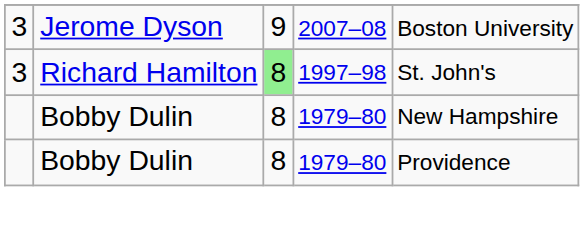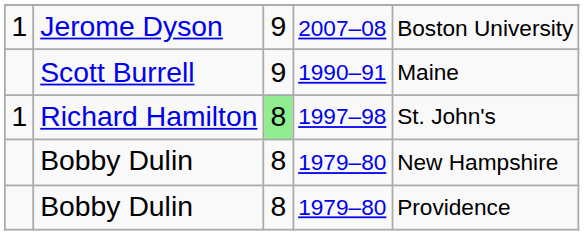Jerome Dyson | column 1: 3 -> 1
+ row: Scott Burrell | 9 | 1990–91 | Maine
Richard Hamilton | column 1: 3 -> 1
